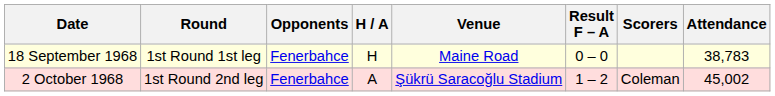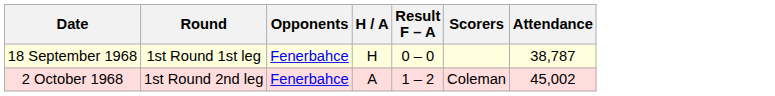- column: Venue | Maine Road | Şükrü Saracoğlu Stadium
18 September 1968 | Attendance: 38,783 -> 38,787
